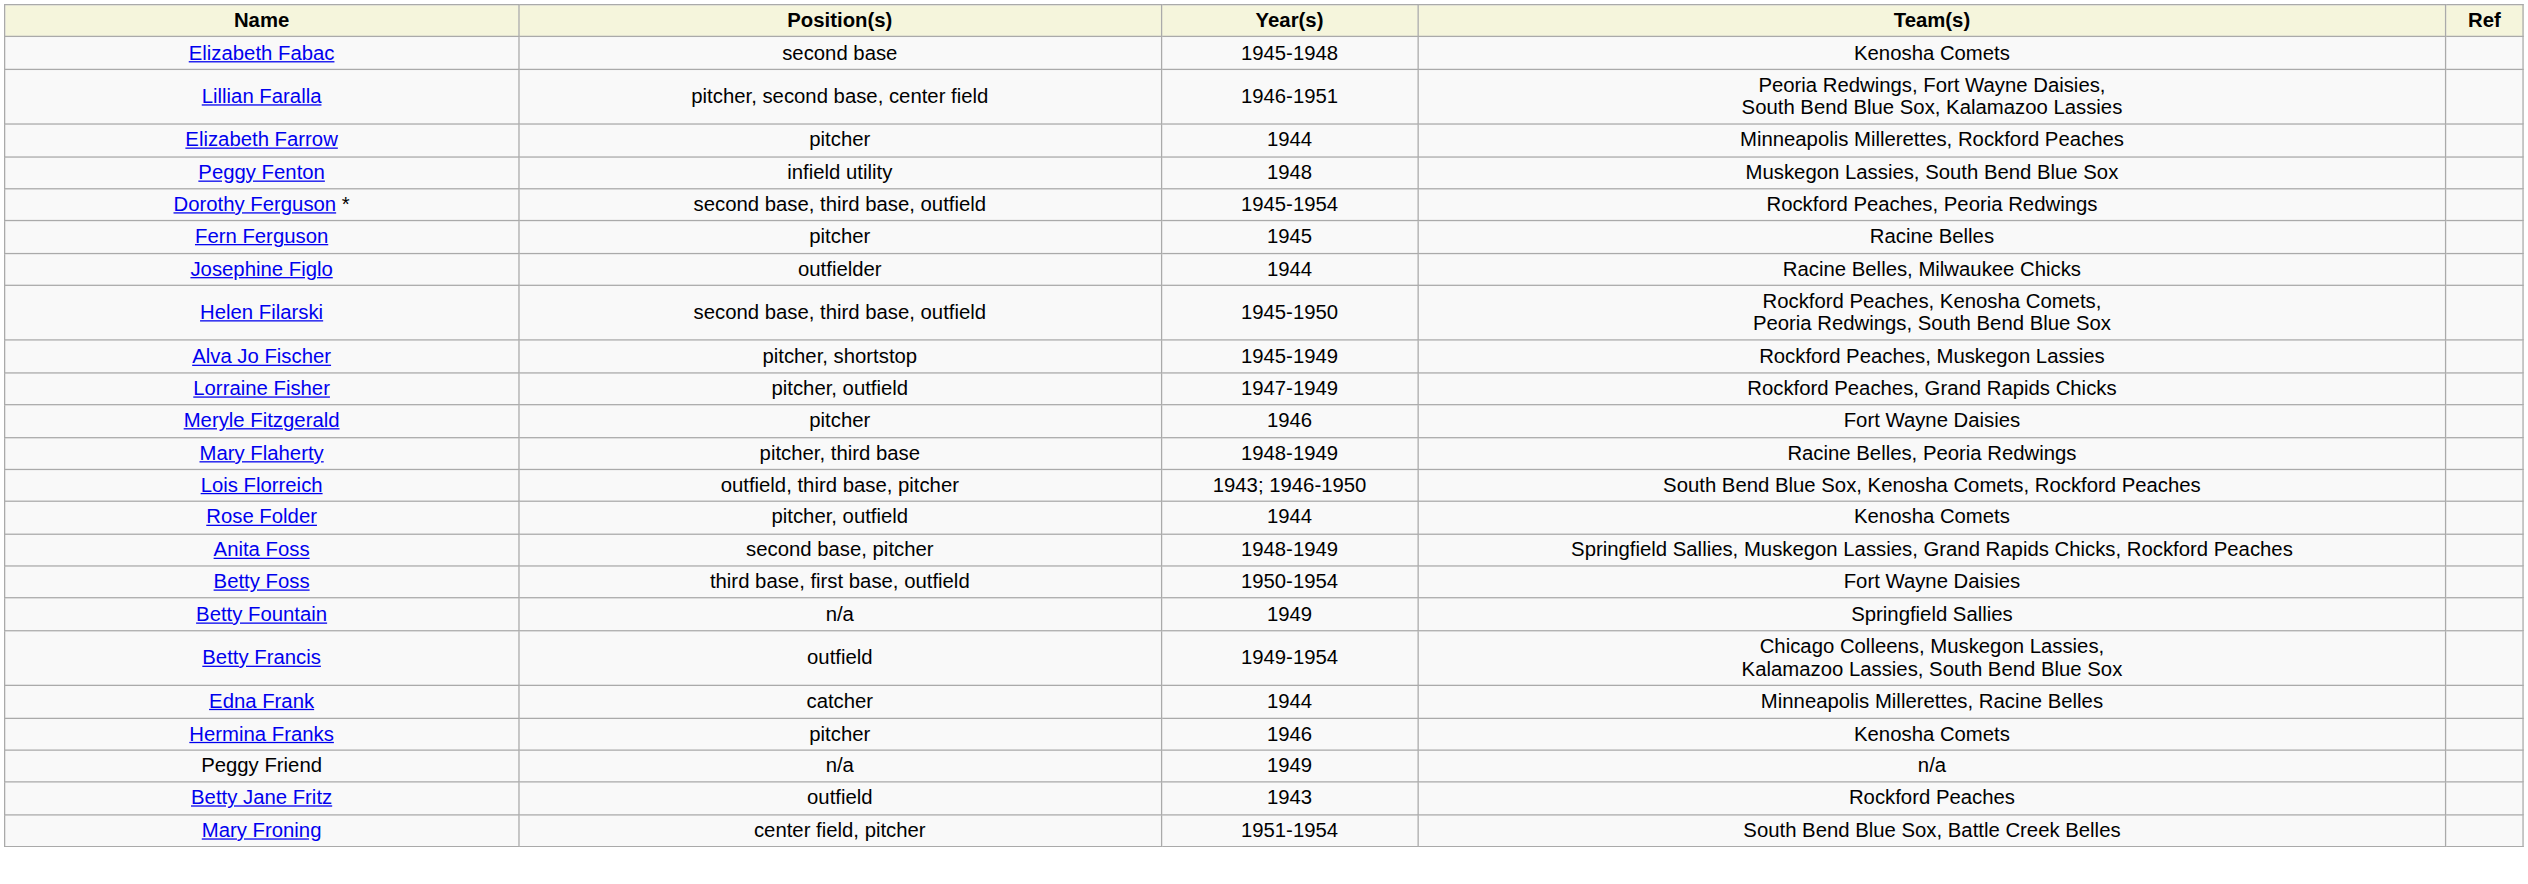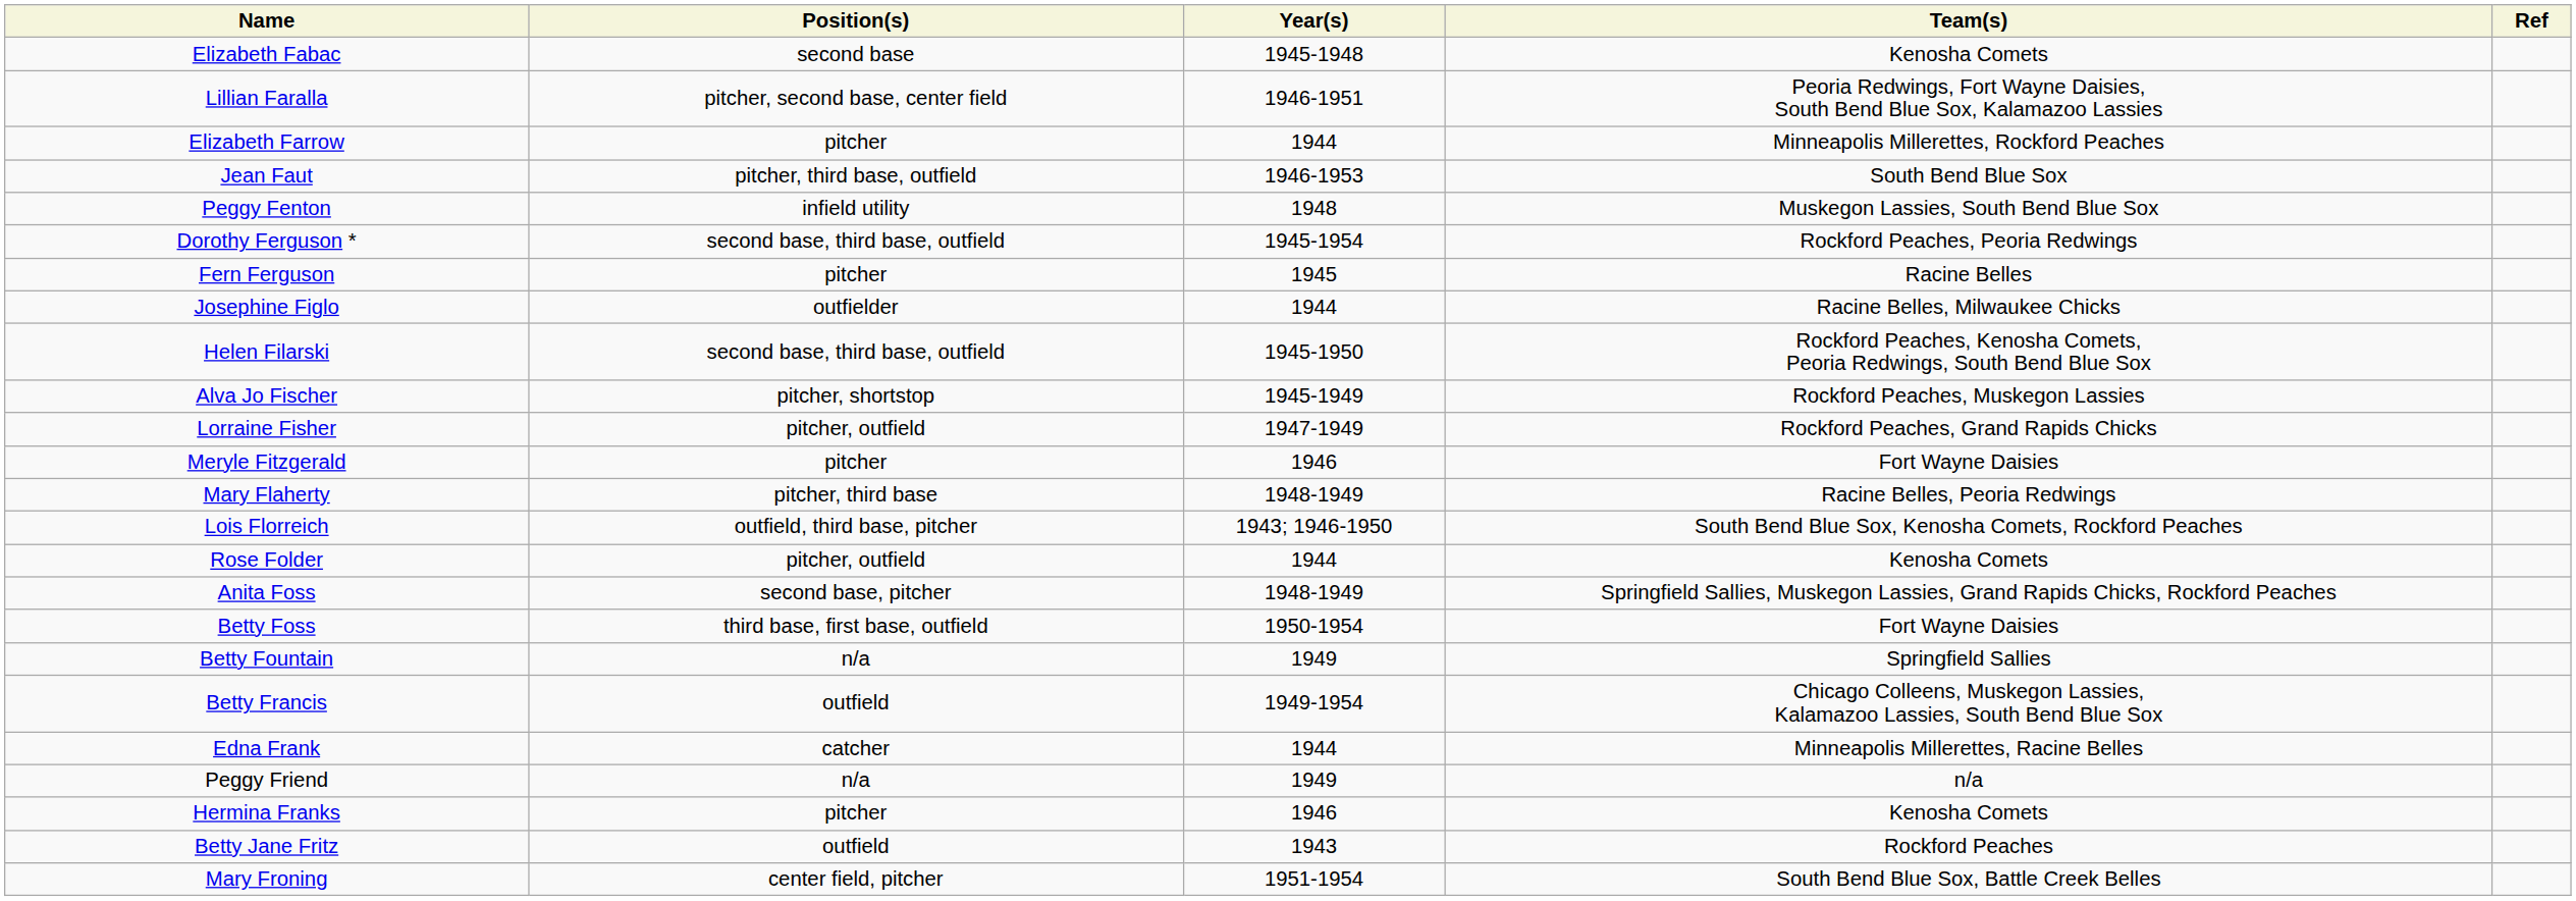+ row: Jean Faut | pitcher, third base, outfield | 1946-1953 | South Bend Blue Sox
rows swapped: Hermina Franks <-> Peggy Friend
